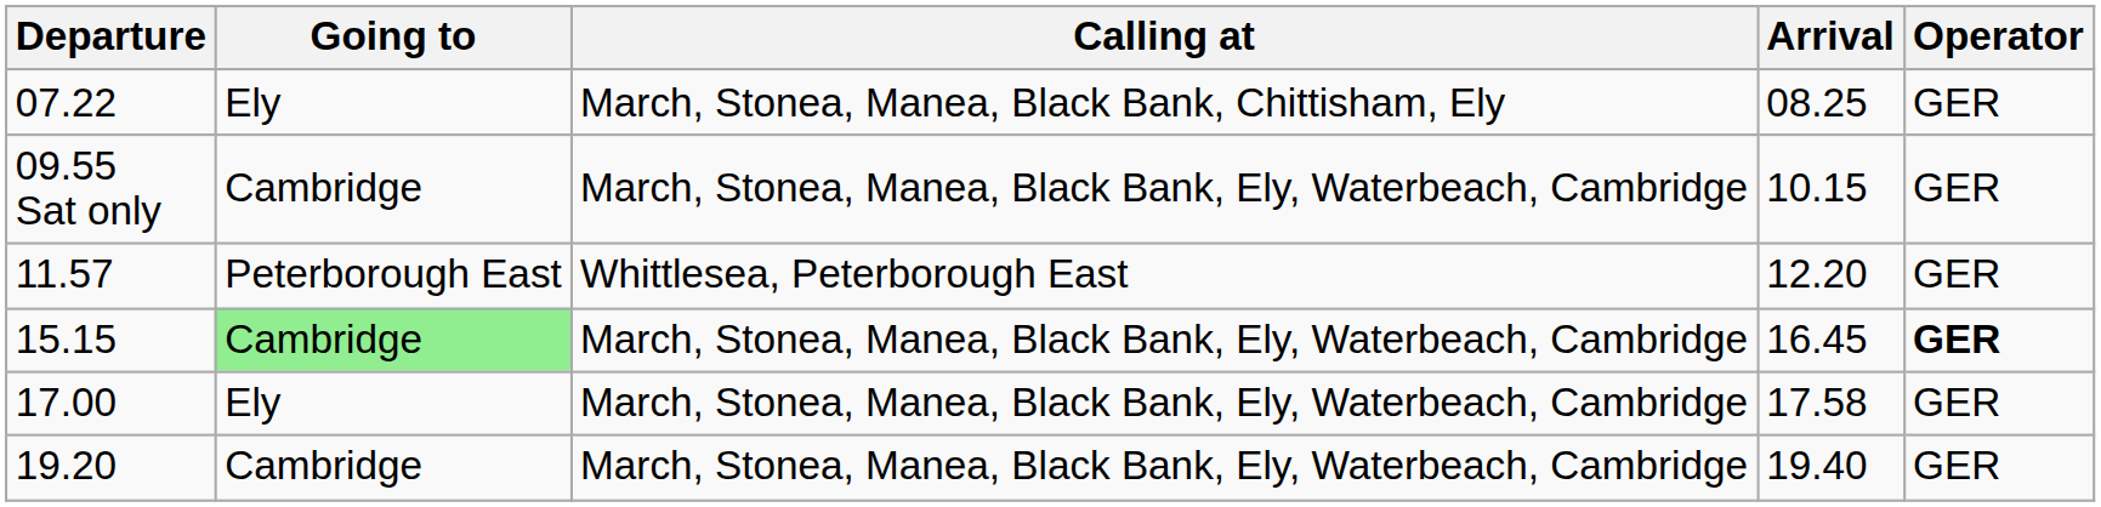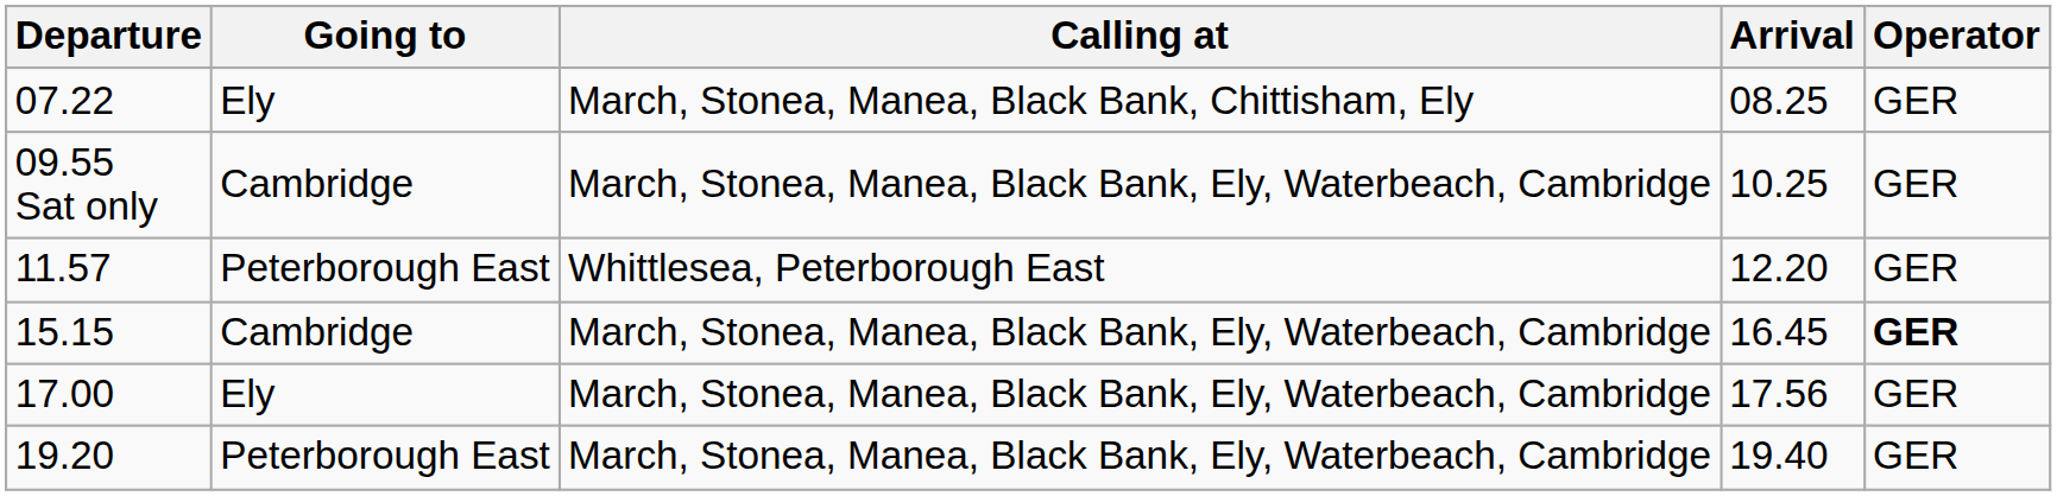09.55 Sat only | Arrival: 10.15 -> 10.25
15.15 | Going to: lightgreen background -> no background
17.00 | Arrival: 17.58 -> 17.56
19.20 | Going to: Cambridge -> Peterborough East
